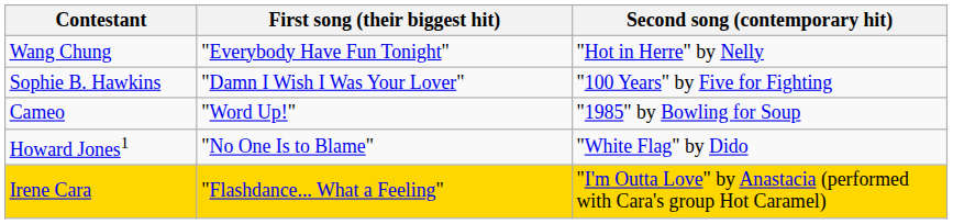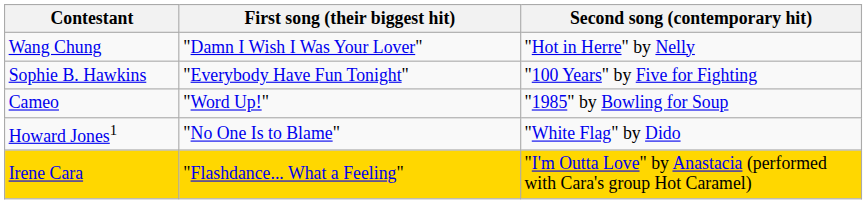Wang Chung | First song (their biggest hit): "Everybody Have Fun Tonight" -> "Damn I Wish I Was Your Lover"
Sophie B. Hawkins | First song (their biggest hit): "Damn I Wish I Was Your Lover" -> "Everybody Have Fun Tonight"
